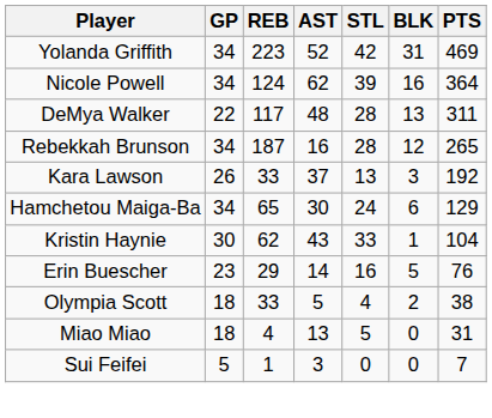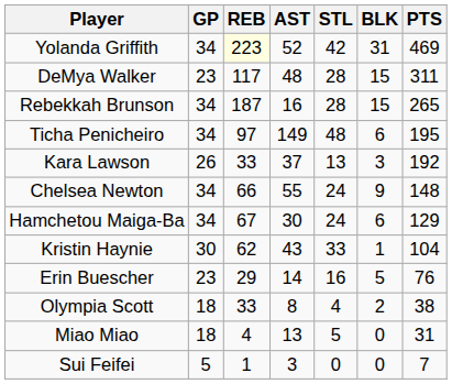Yolanda Griffith | REB: no background -> lightyellow background
- row: Nicole Powell | 34 | 124 | 62 | 39 | 16 | 364
DeMya Walker | GP: 22 -> 23
DeMya Walker | BLK: 13 -> 15
Rebekkah Brunson | BLK: 12 -> 15
+ row: Ticha Penicheiro | 34 | 97 | 149 | 48 | 6 | 195
+ row: Chelsea Newton | 34 | 66 | 55 | 24 | 9 | 148
Hamchetou Maiga-Ba | REB: 65 -> 67
Olympia Scott | AST: 5 -> 8
